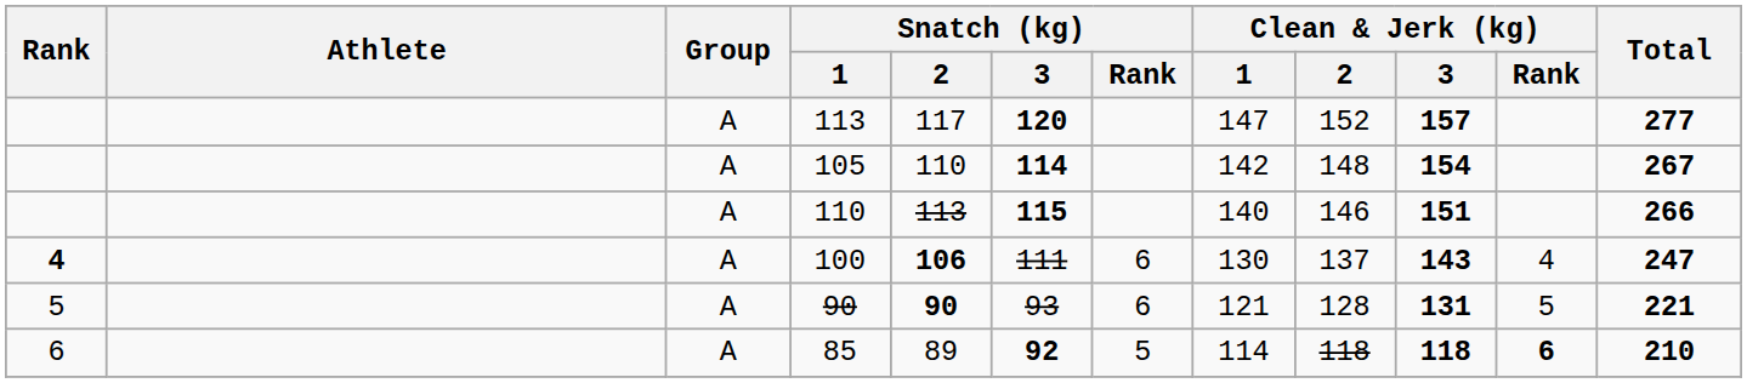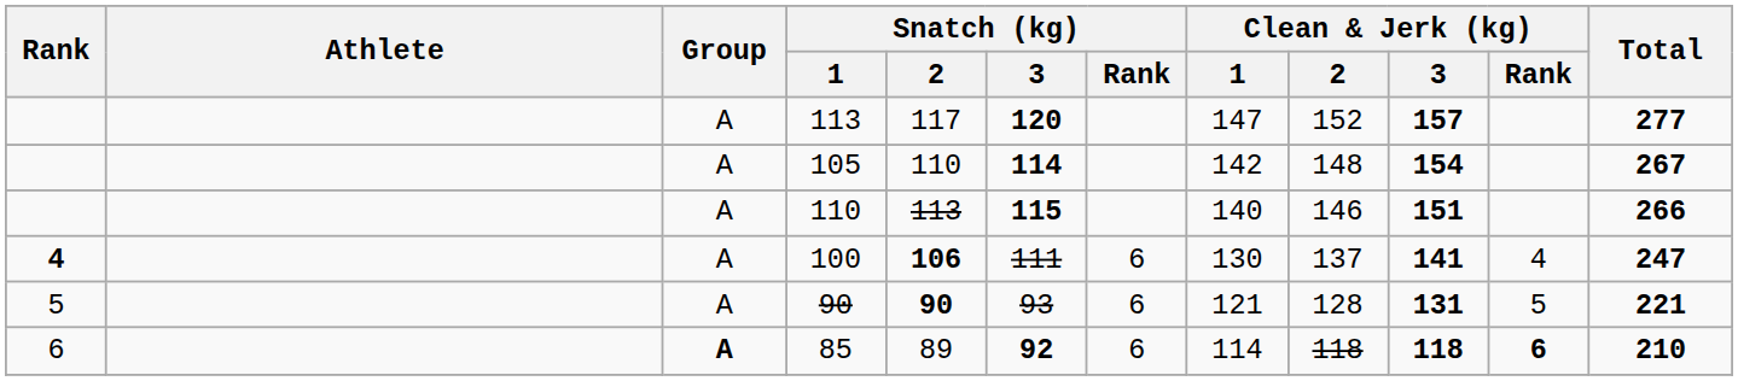100 | Clean & Jerk (kg) / 3: 143 -> 141
85 | Group: normal -> bold
85 | Snatch (kg) / Rank: 5 -> 6
